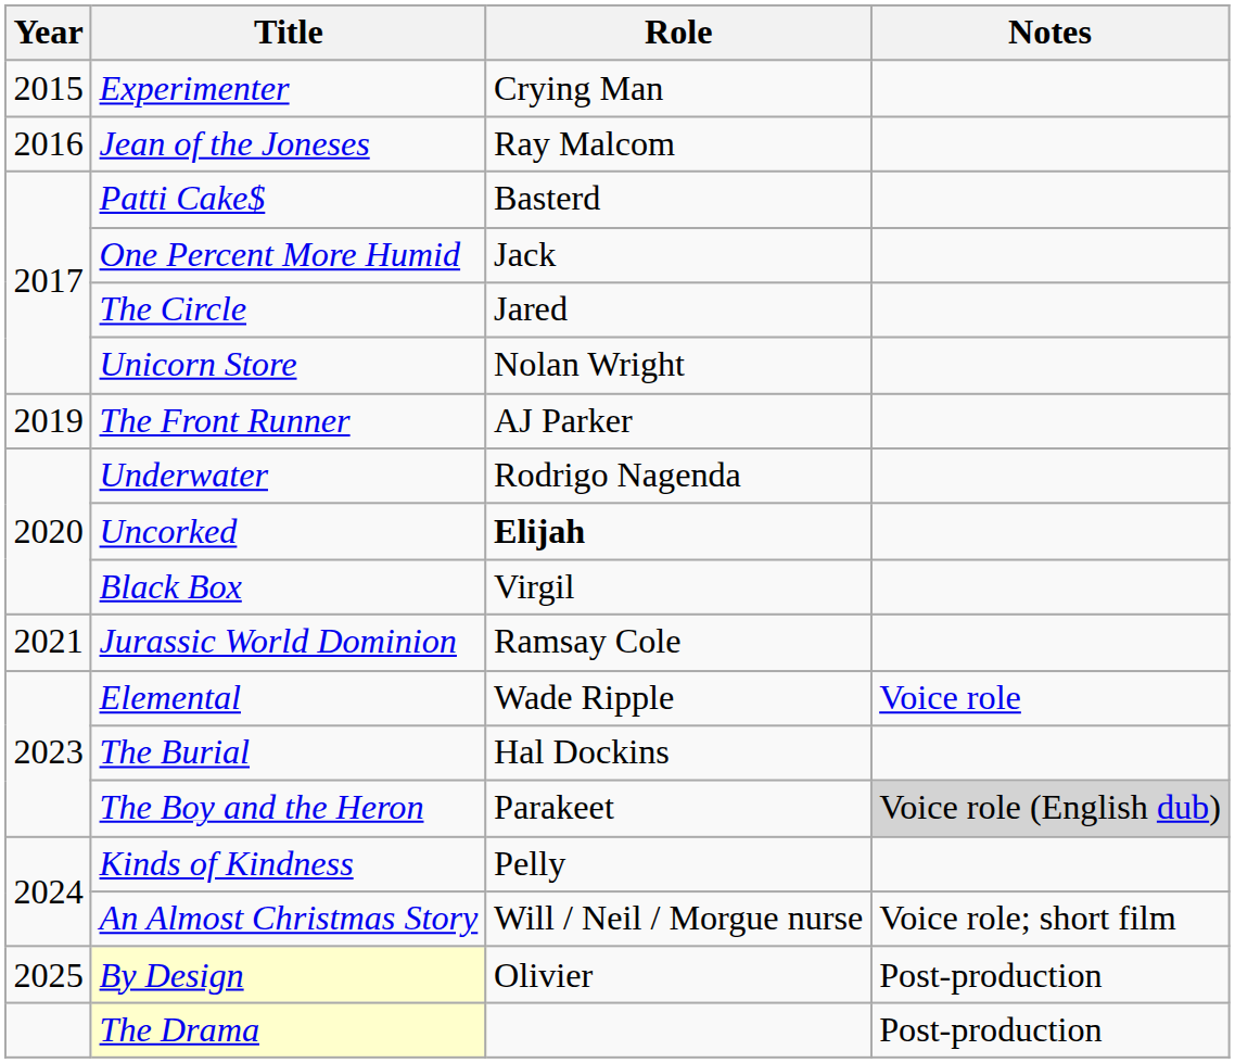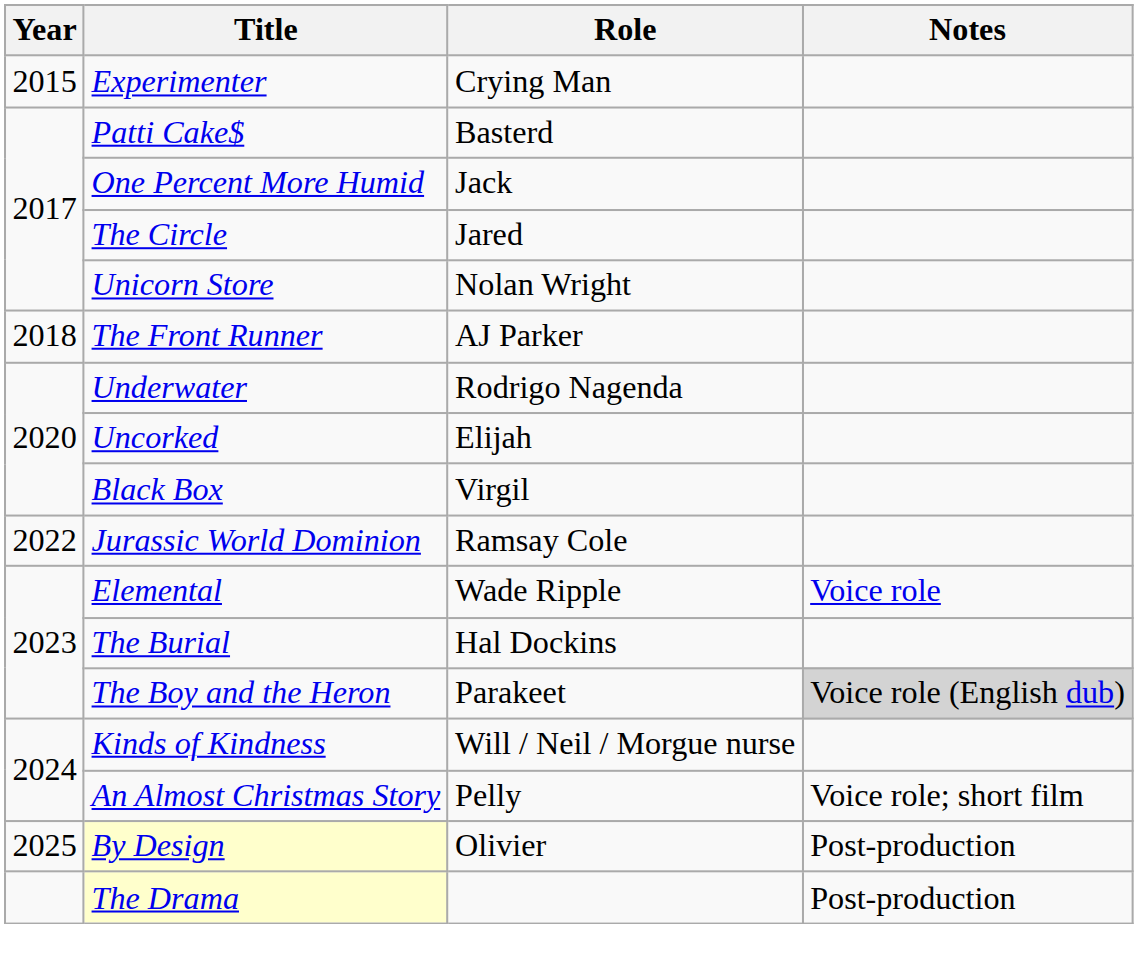- row: 2016 | Jean of the Joneses | Ray Malcom
The Front Runner | Year: 2019 -> 2018
Uncorked | Role: bold -> normal
Jurassic World Dominion | Year: 2021 -> 2022
Kinds of Kindness | Role: Pelly -> Will / Neil / Morgue nurse
An Almost Christmas Story | Role: Will / Neil / Morgue nurse -> Pelly
